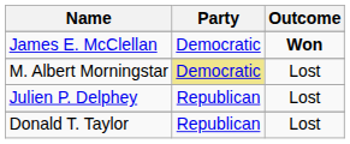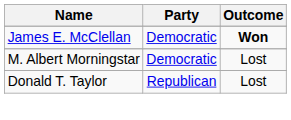M. Albert Morningstar | Party: khaki background -> no background
- row: Julien P. Delphey | Republican | Lost
